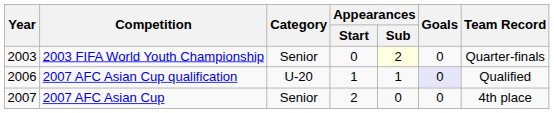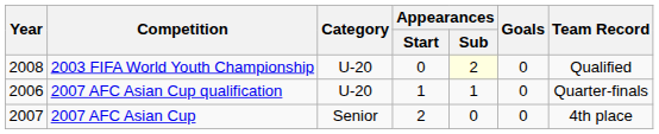2003 FIFA World Youth Championship | Year: 2003 -> 2008
2003 FIFA World Youth Championship | Category: Senior -> U-20
2003 FIFA World Youth Championship | Team Record: Quarter-finals -> Qualified
2007 AFC Asian Cup qualification | Goals: lavender background -> no background
2007 AFC Asian Cup qualification | Team Record: Qualified -> Quarter-finals
